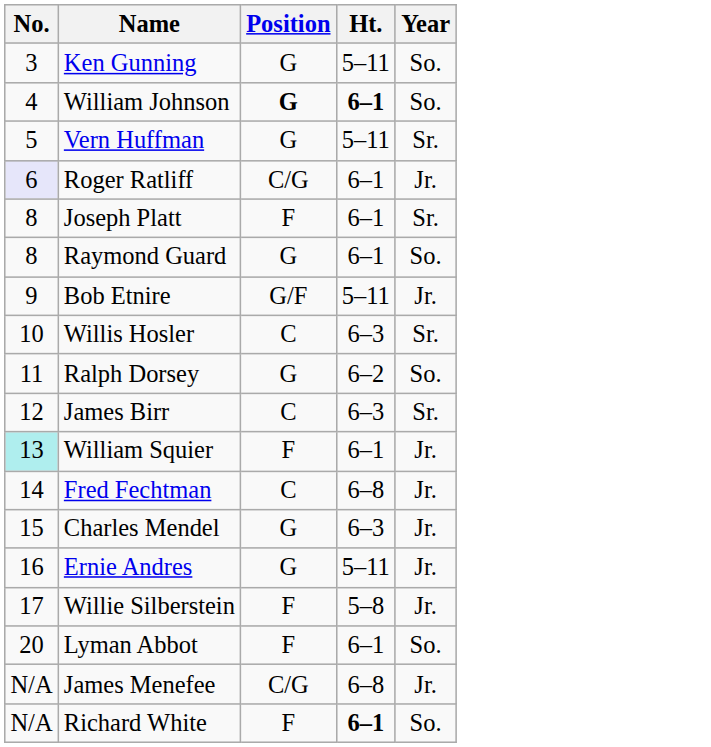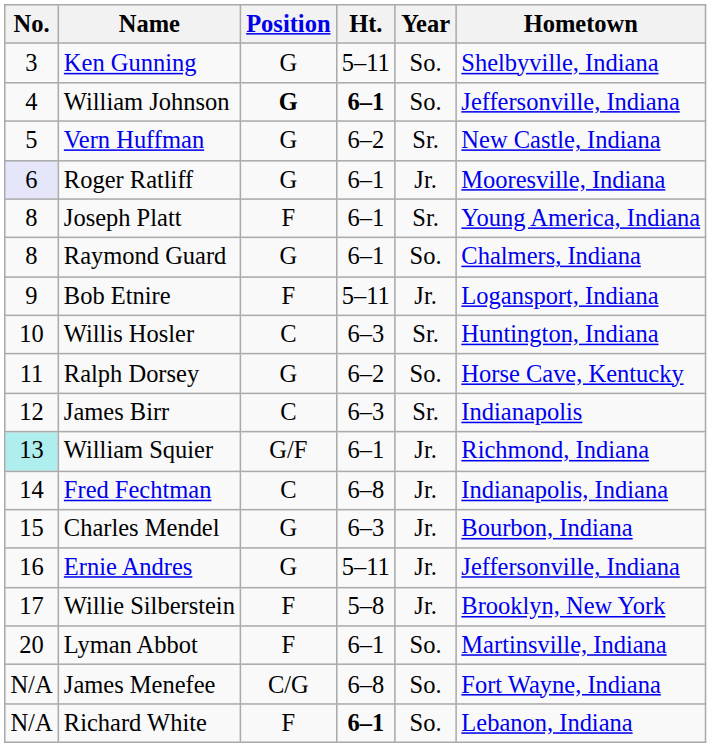+ column: Hometown | Shelbyville, Indiana | Jeffersonville, Indiana | New Castle, Indiana | Mooresville, Indiana | Young America, Indiana | Chalmers, Indiana | Logansport, Indiana | Huntington, Indiana | Horse Cave, Kentucky | Indianapolis | Richmond, Indiana | Indianapolis, Indiana | Bourbon, Indiana | Jeffersonville, Indiana | Brooklyn, New York | Martinsville, Indiana | Fort Wayne, Indiana | Lebanon, Indiana
Vern Huffman | Ht.: 5–11 -> 6–2
Roger Ratliff | Position: C/G -> G
Bob Etnire | Position: G/F -> F
William Squier | Position: F -> G/F
James Menefee | Year: Jr. -> So.
